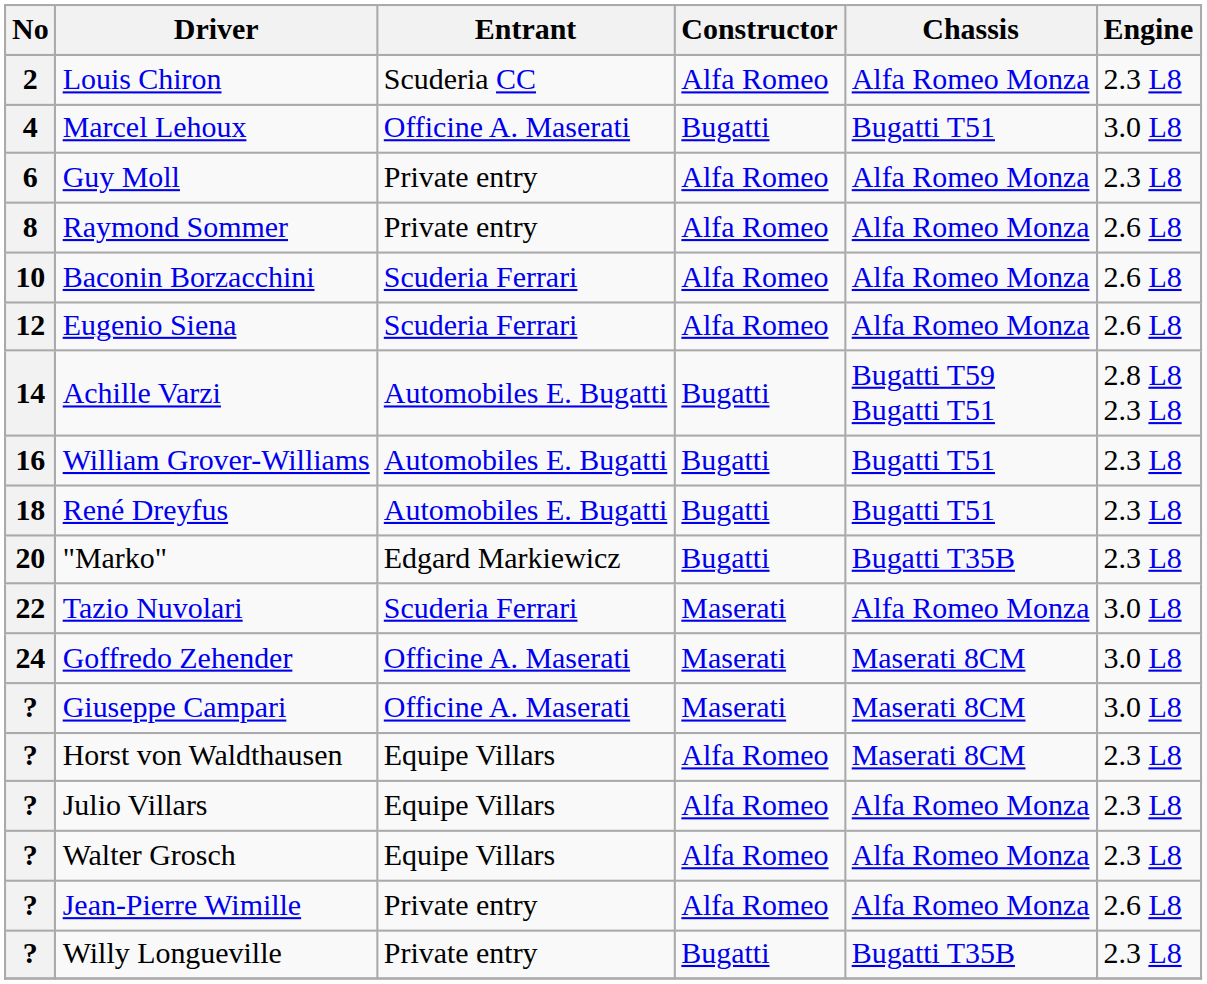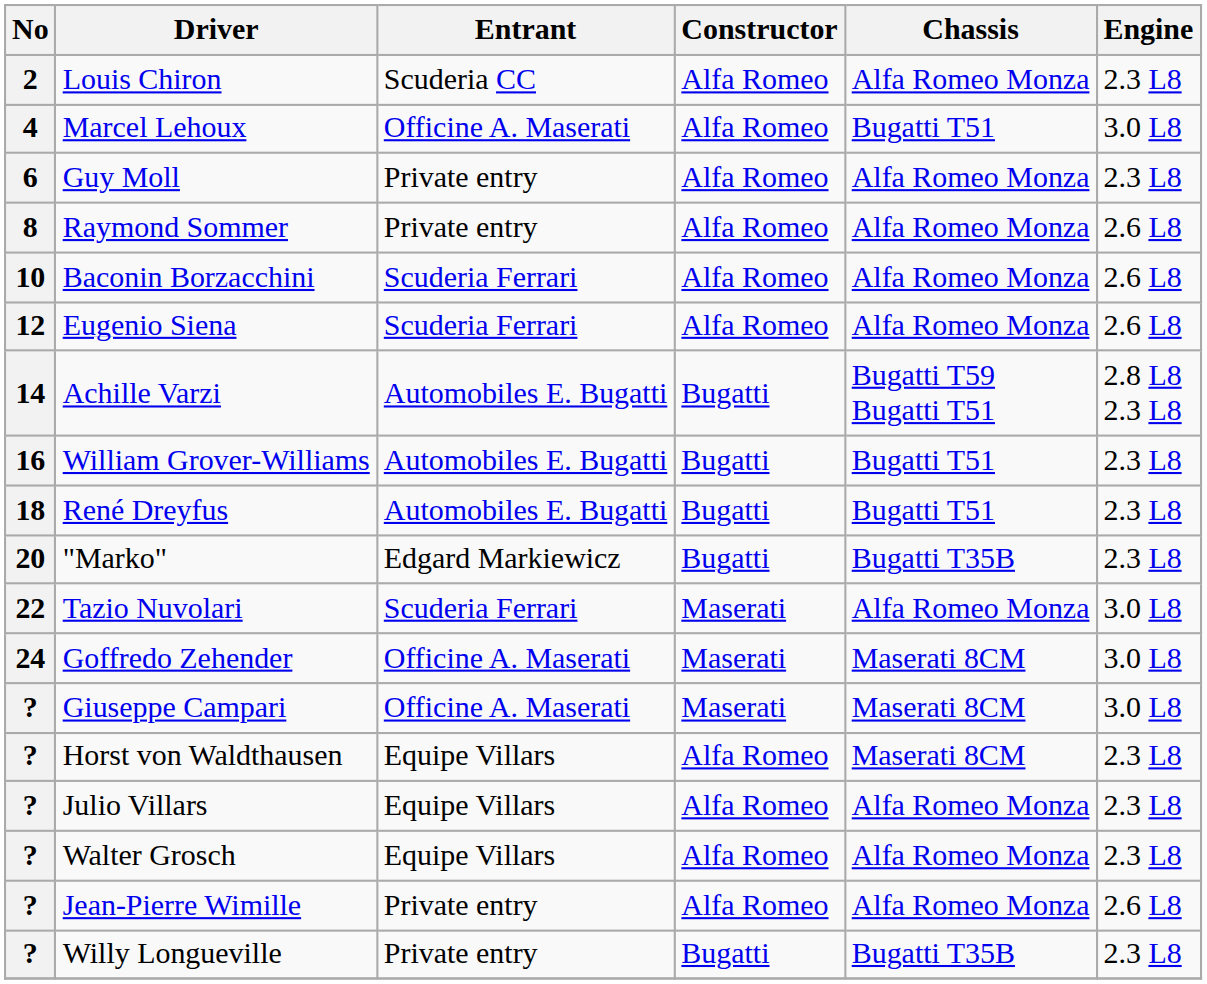Marcel Lehoux | Constructor: Bugatti -> Alfa Romeo
